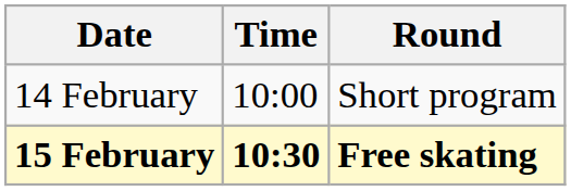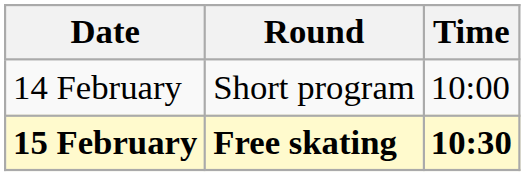columns swapped: Time <-> Round
